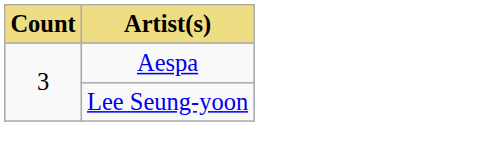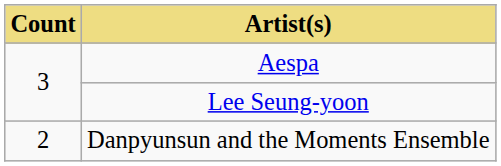+ row: 2 | Danpyunsun and the Moments Ensemble
